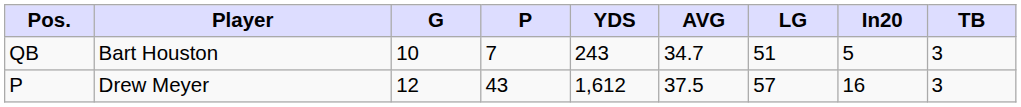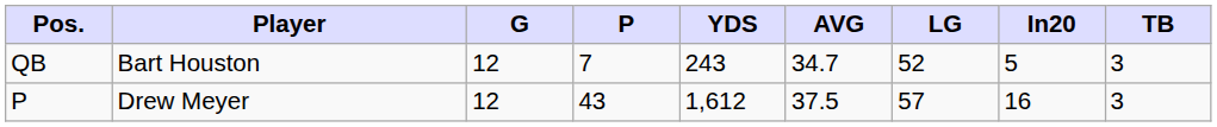QB | G: 10 -> 12
QB | LG: 51 -> 52
